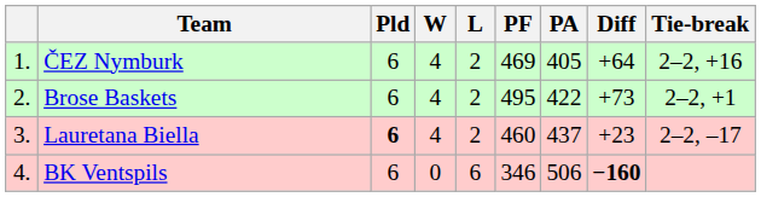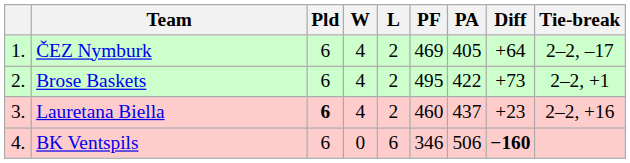ČEZ Nymburk | Tie-break: 2–2, +16 -> 2–2, –17
Lauretana Biella | Tie-break: 2–2, –17 -> 2–2, +16
